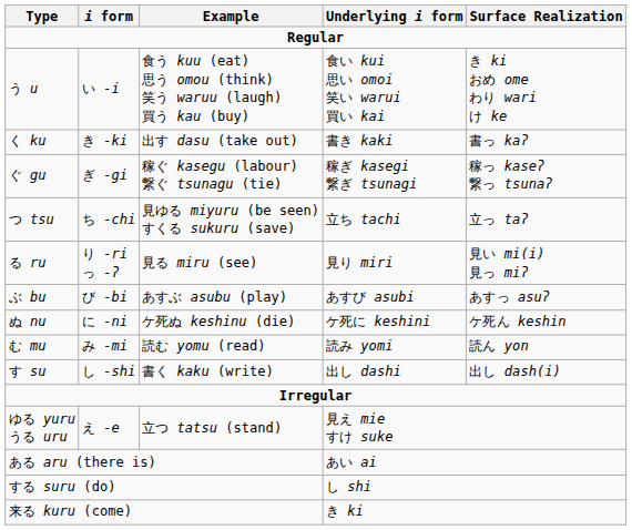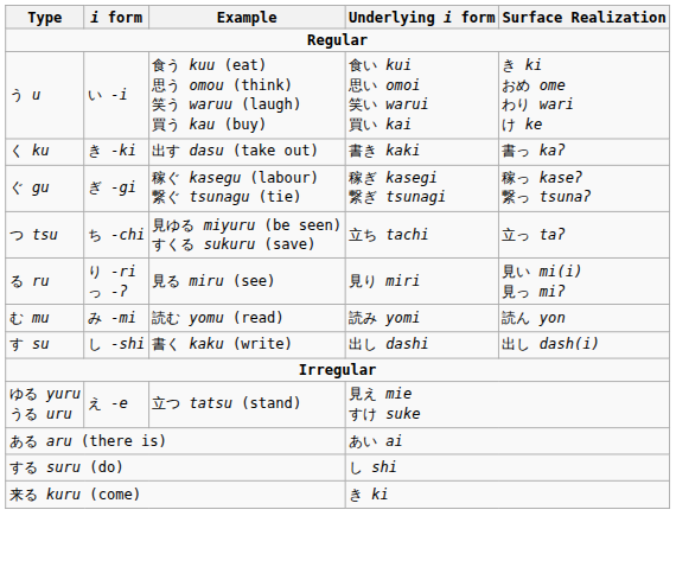- row: ぶ bu | び -bi | あすぶ asubu (play) | あすび asubi | あすっ asuʔ
- row: ぬ nu | に -ni | ケ死ぬ keshinu (die) | ケ死に keshini | ケ死ん keshin
